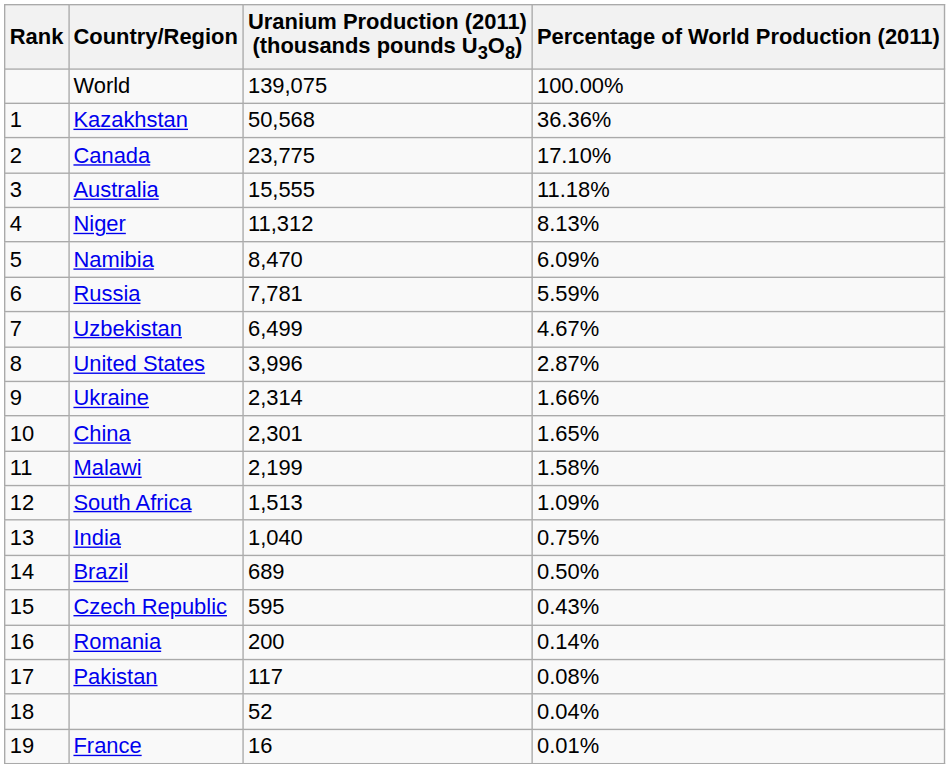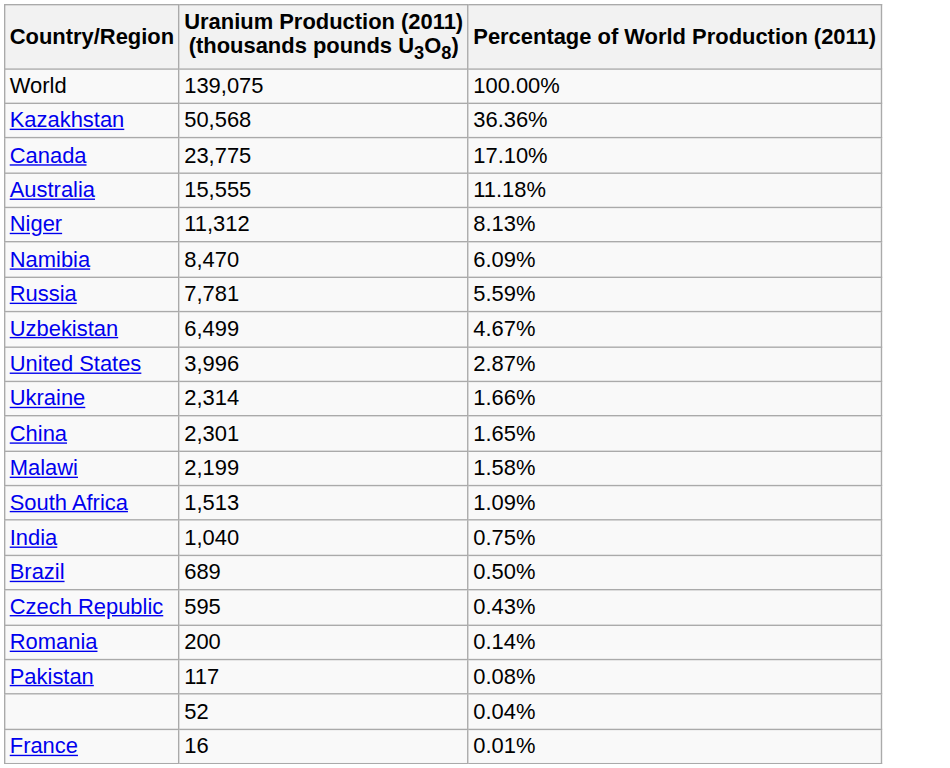- column: Rank | 1 | 2 | 3 | 4 | 5 | 6 | 7 | 8 | 9 | 10 | 11 | 12 | 13 | 14 | 15 | 16 | 17 | 18 | 19
